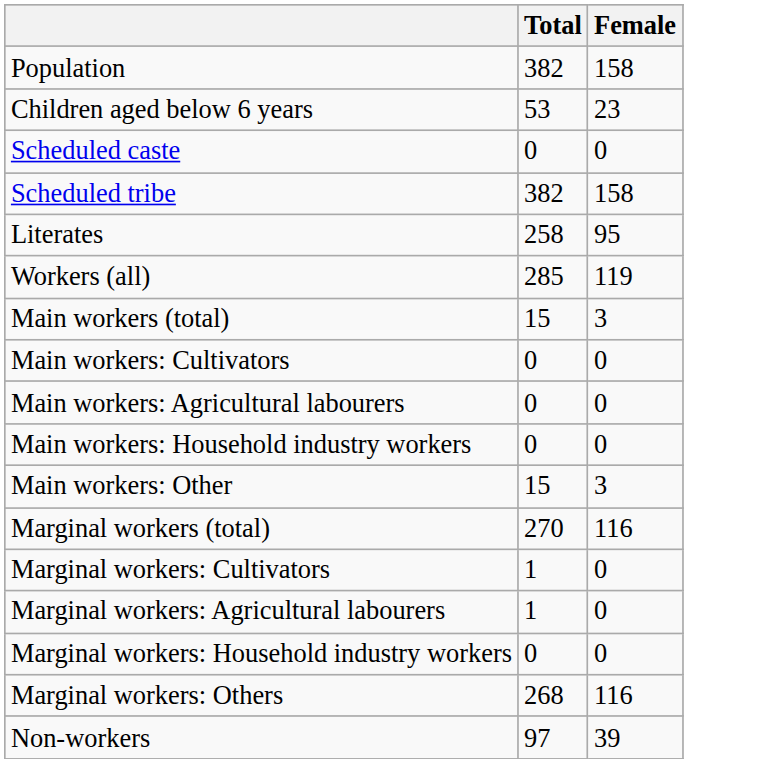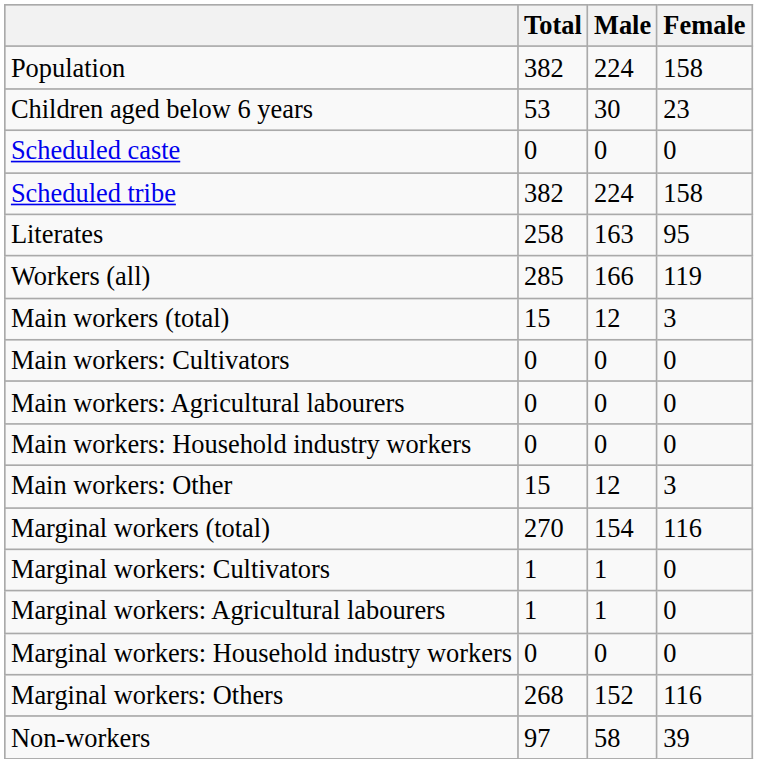+ column: Male | 224 | 30 | 0 | 224 | 163 | 166 | 12 | 0 | 0 | 0 | 12 | 154 | 1 | 1 | 0 | 152 | 58
